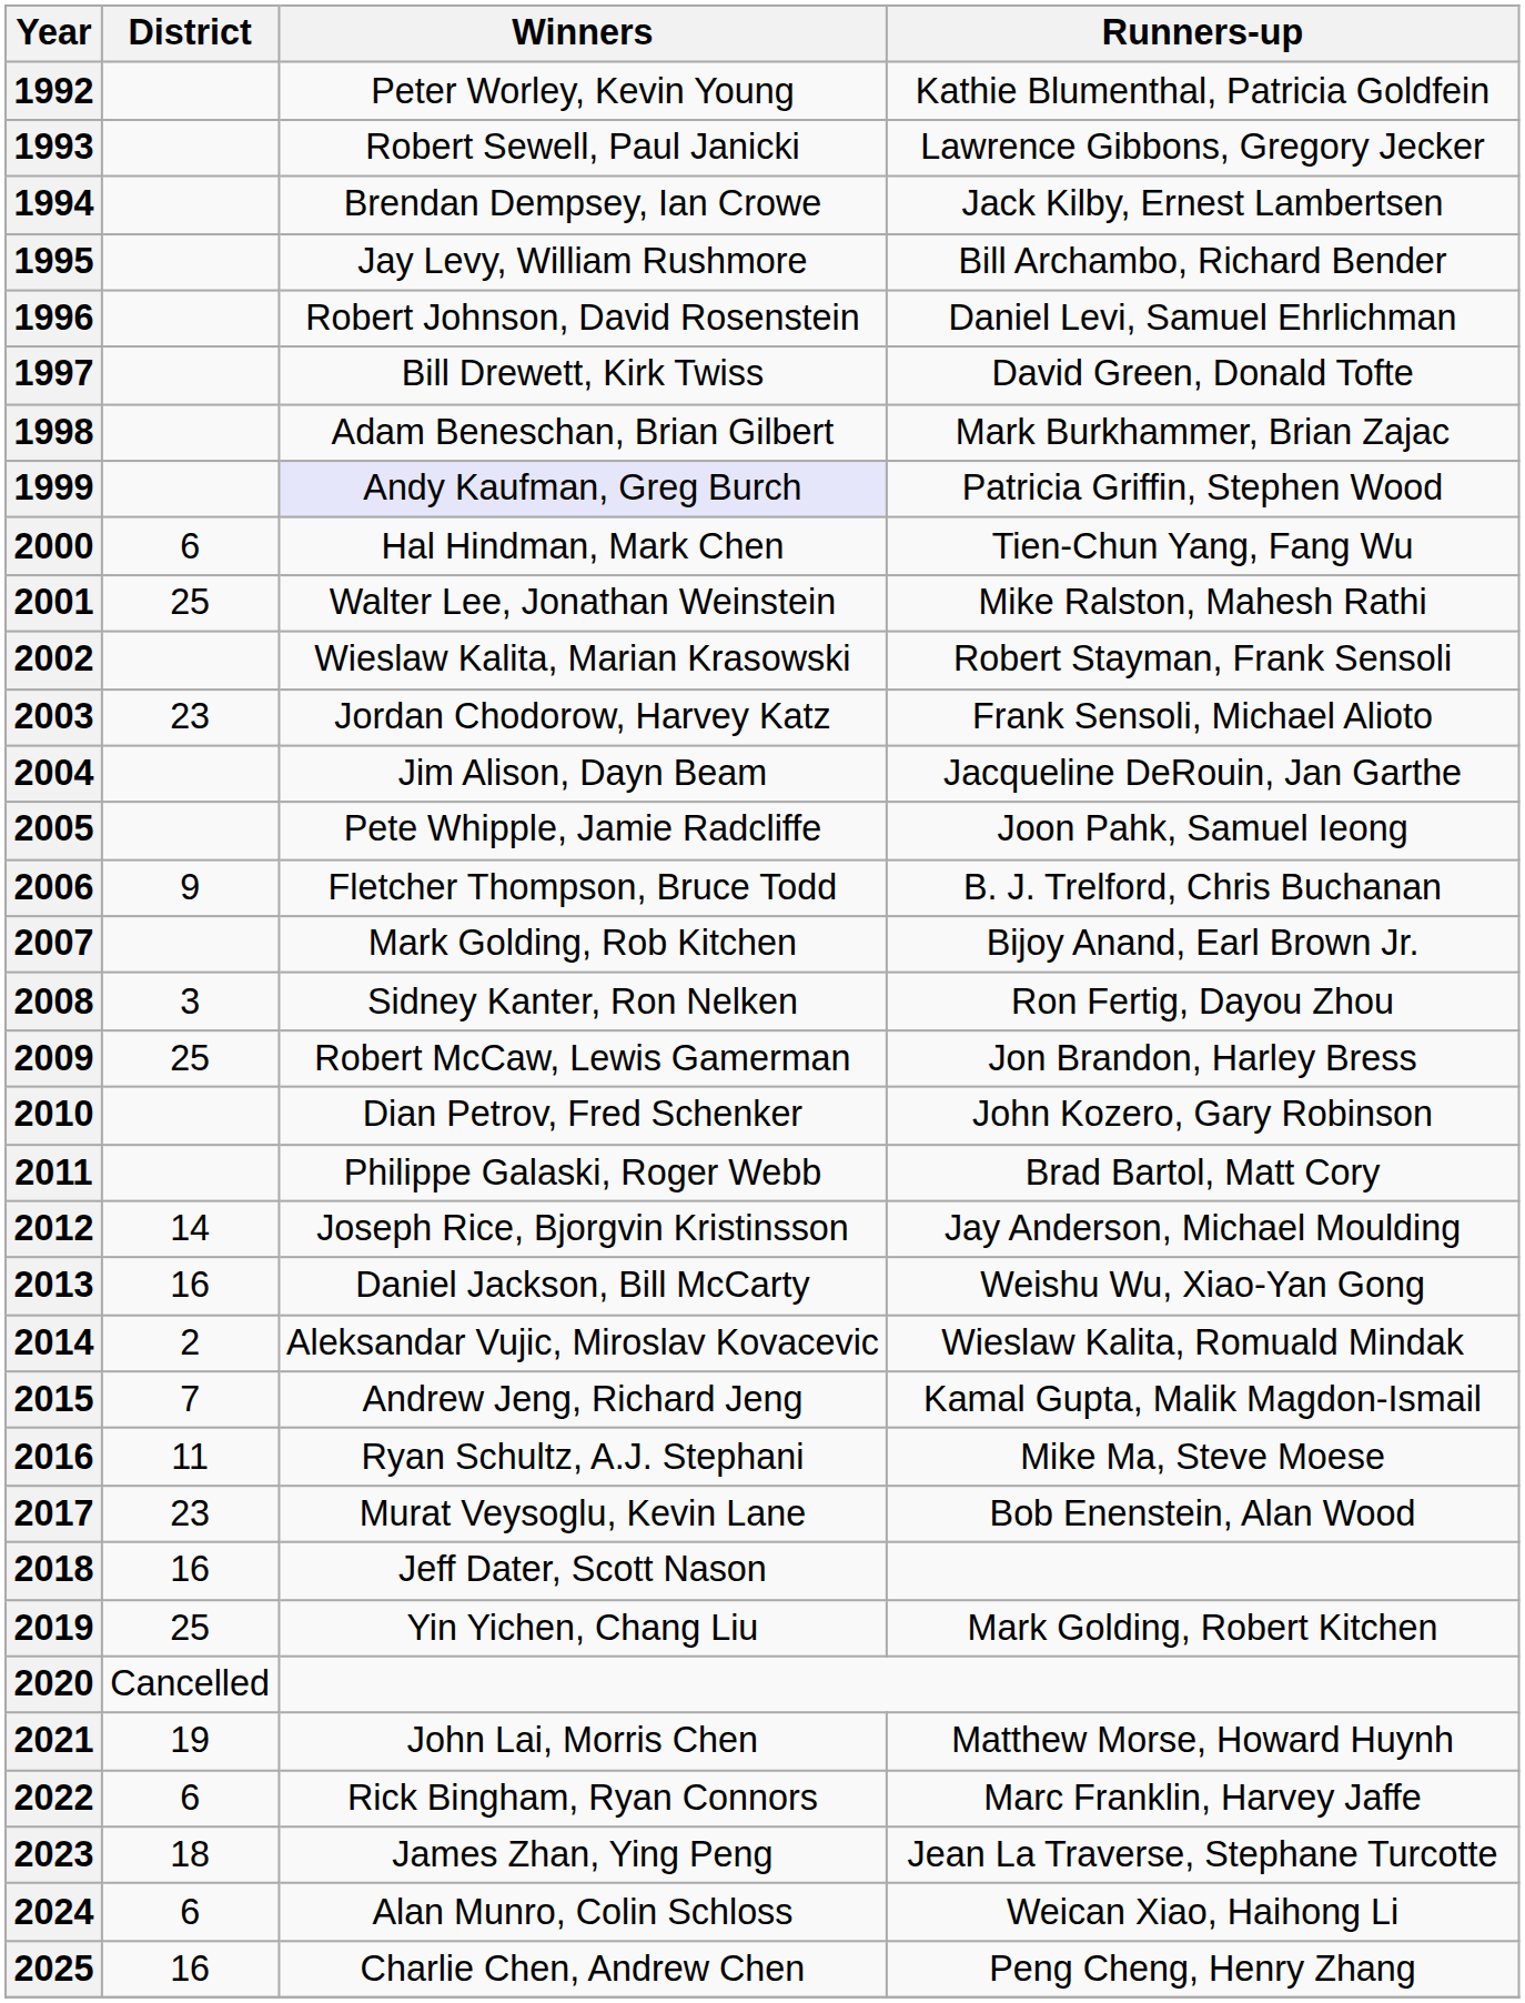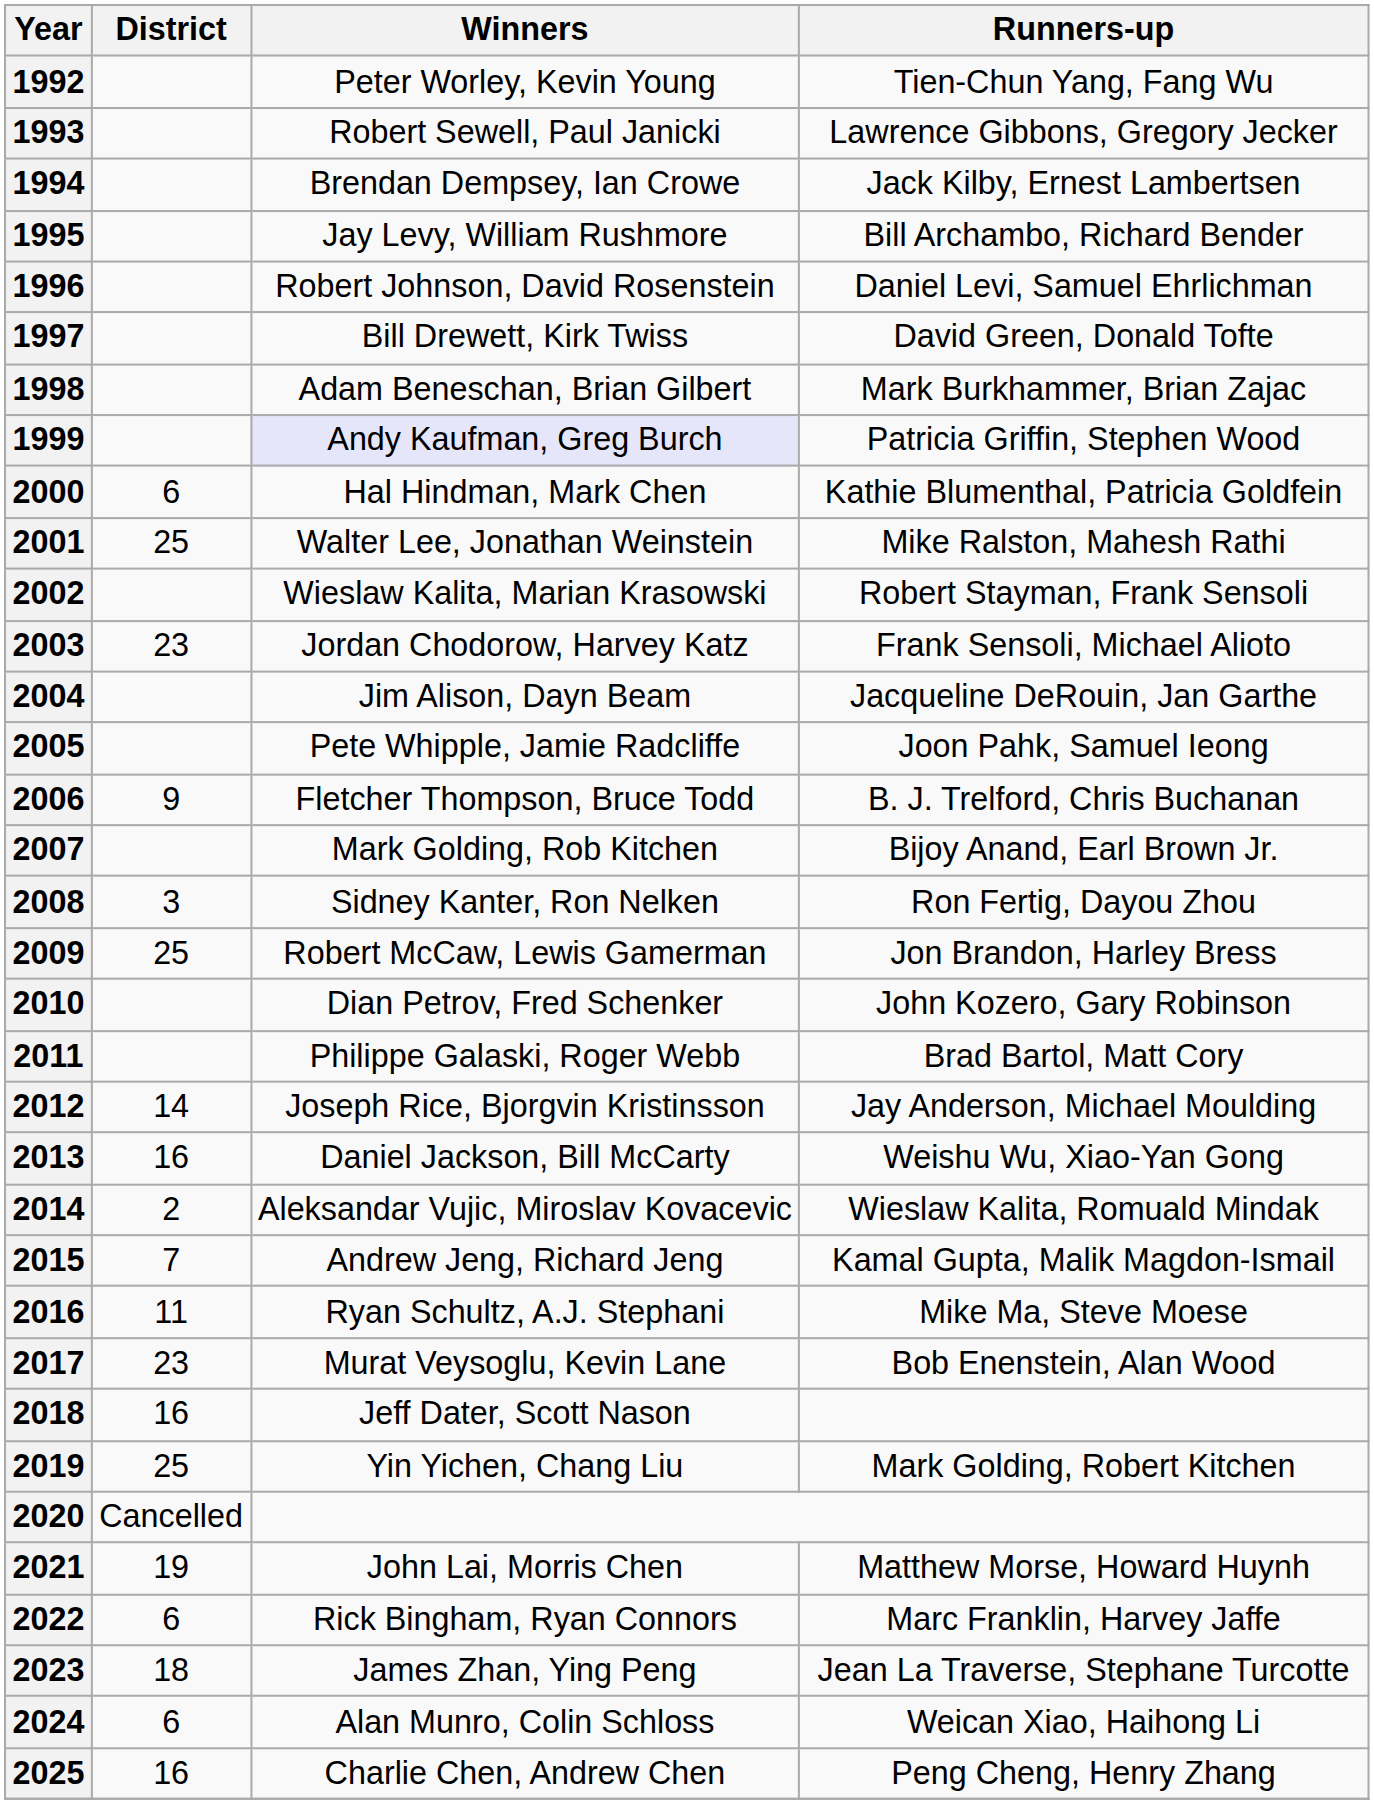1992 | Runners-up: Kathie Blumenthal, Patricia Goldfein -> Tien-Chun Yang, Fang Wu
2000 | Runners-up: Tien-Chun Yang, Fang Wu -> Kathie Blumenthal, Patricia Goldfein
